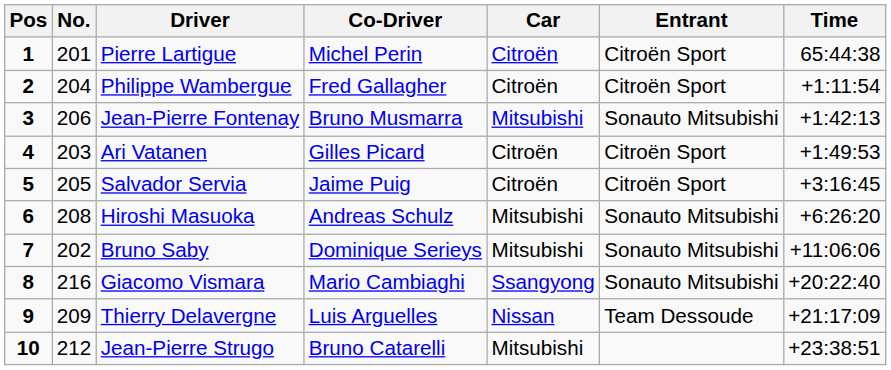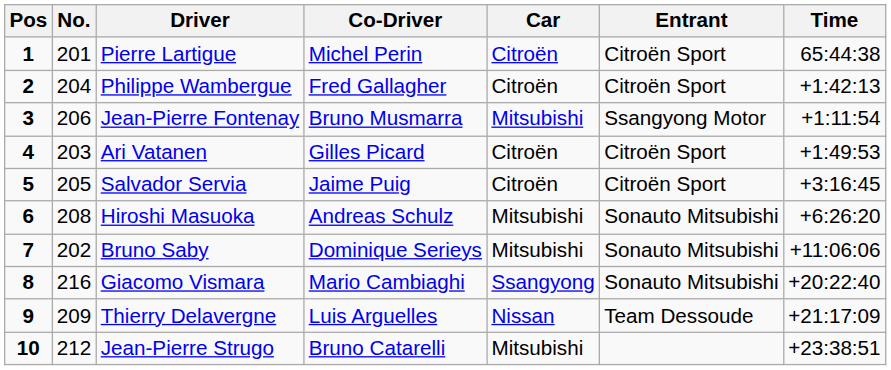Philippe Wambergue | Time: +1:11:54 -> +1:42:13
Jean-Pierre Fontenay | Entrant: Sonauto Mitsubishi -> Ssangyong Motor
Jean-Pierre Fontenay | Time: +1:42:13 -> +1:11:54
